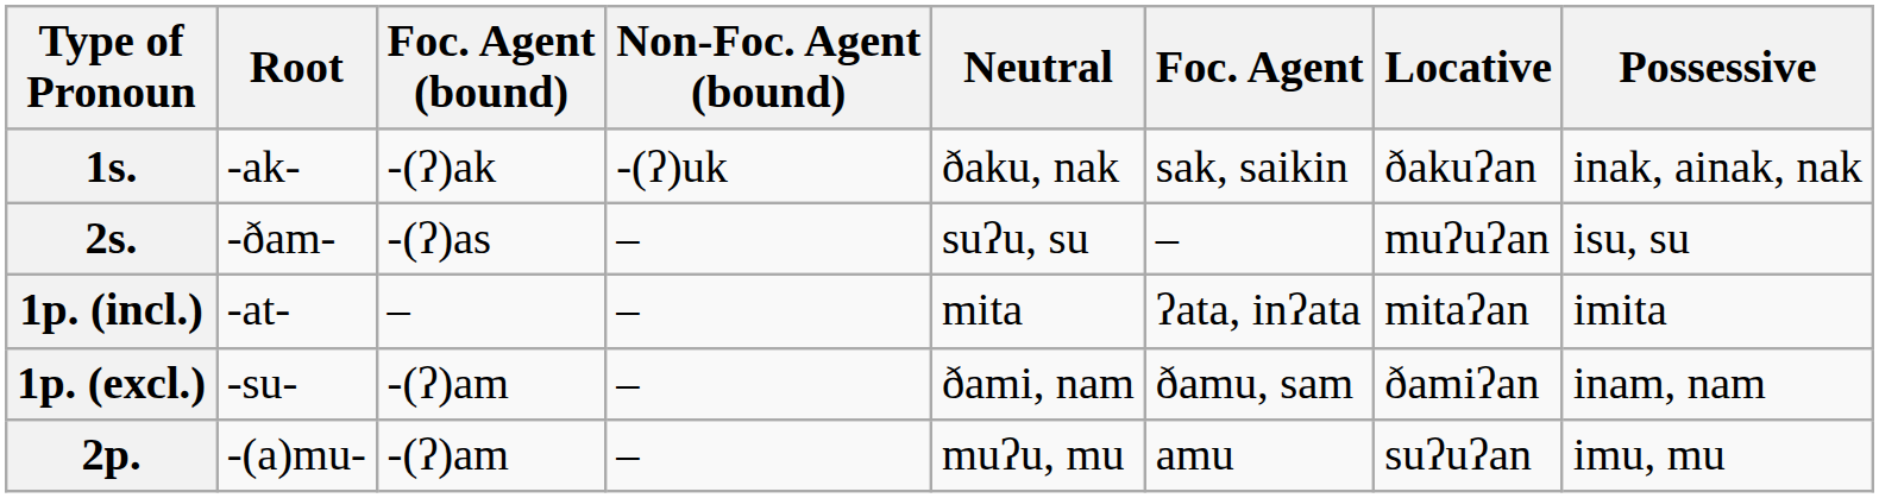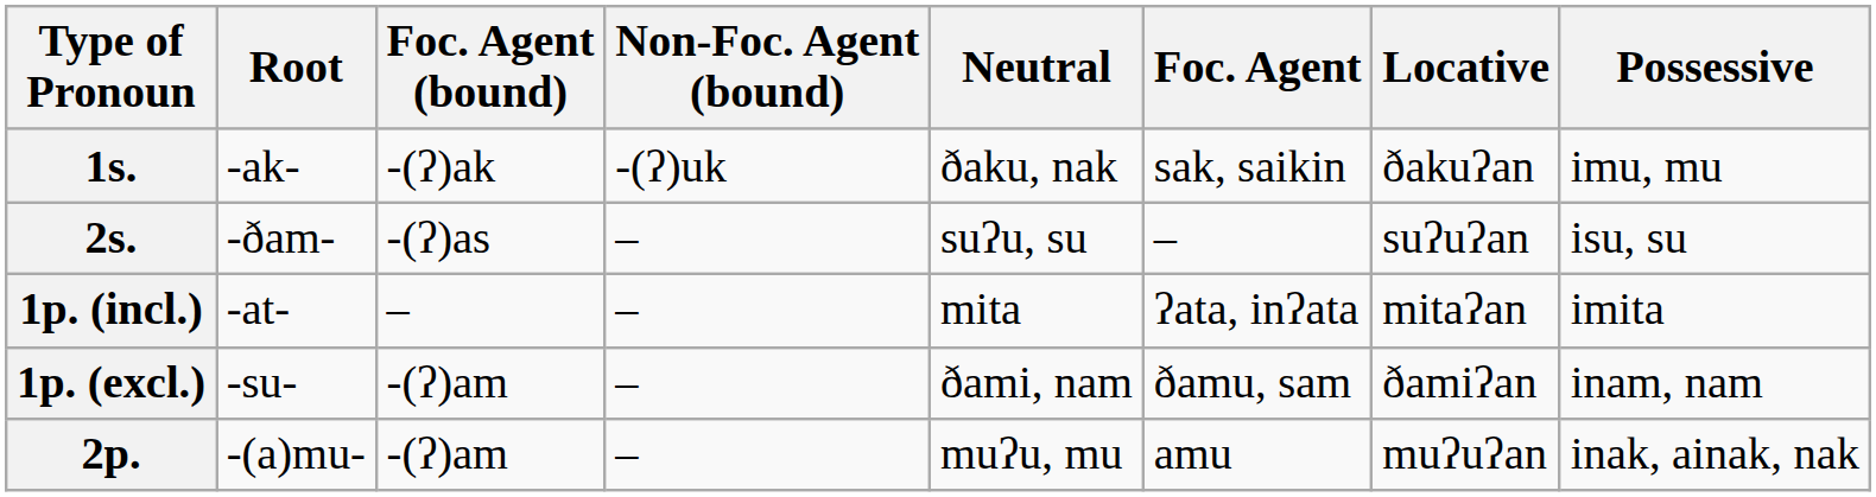1s. | Possessive: inak, ainak, nak -> imu, mu
2s. | Locative: muʔuʔan -> suʔuʔan
2p. | Locative: suʔuʔan -> muʔuʔan
2p. | Possessive: imu, mu -> inak, ainak, nak
